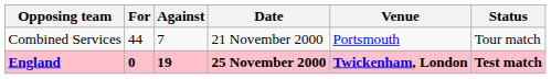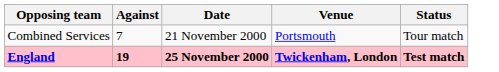- column: For | 44 | 0
